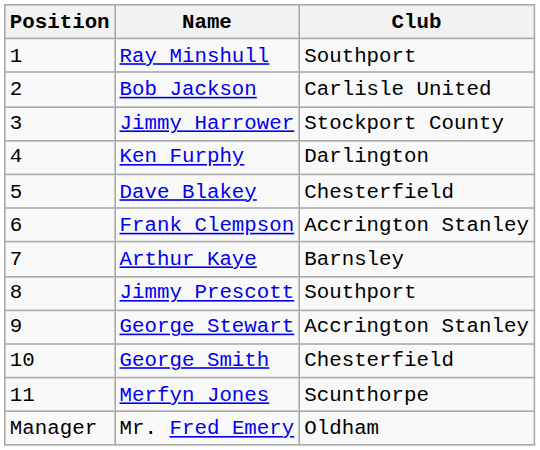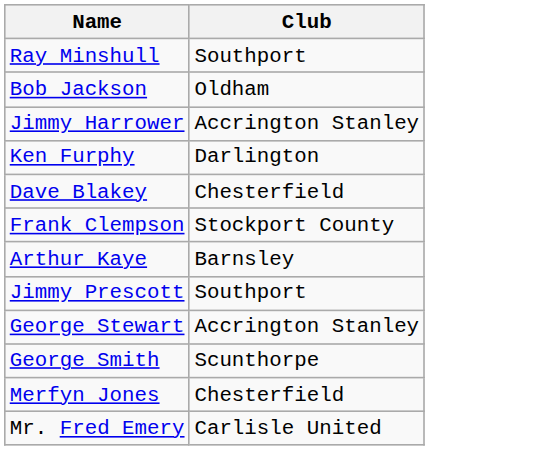- column: Position | 1 | 2 | 3 | 4 | 5 | 6 | 7 | 8 | 9 | 10 | 11 | Manager
Bob Jackson | Club: Carlisle United -> Oldham
Jimmy Harrower | Club: Stockport County -> Accrington Stanley
Frank Clempson | Club: Accrington Stanley -> Stockport County
George Smith | Club: Chesterfield -> Scunthorpe
Merfyn Jones | Club: Scunthorpe -> Chesterfield
Mr. Fred Emery | Club: Oldham -> Carlisle United
